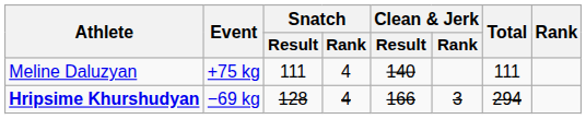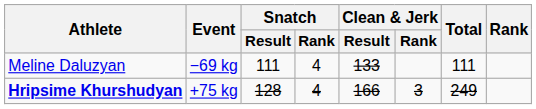Meline Daluzyan | Event: +75 kg -> −69 kg
Meline Daluzyan | Clean & Jerk / Result: 140 -> 133
Hripsime Khurshudyan | Event: −69 kg -> +75 kg
Hripsime Khurshudyan | Total: 294 -> 249
